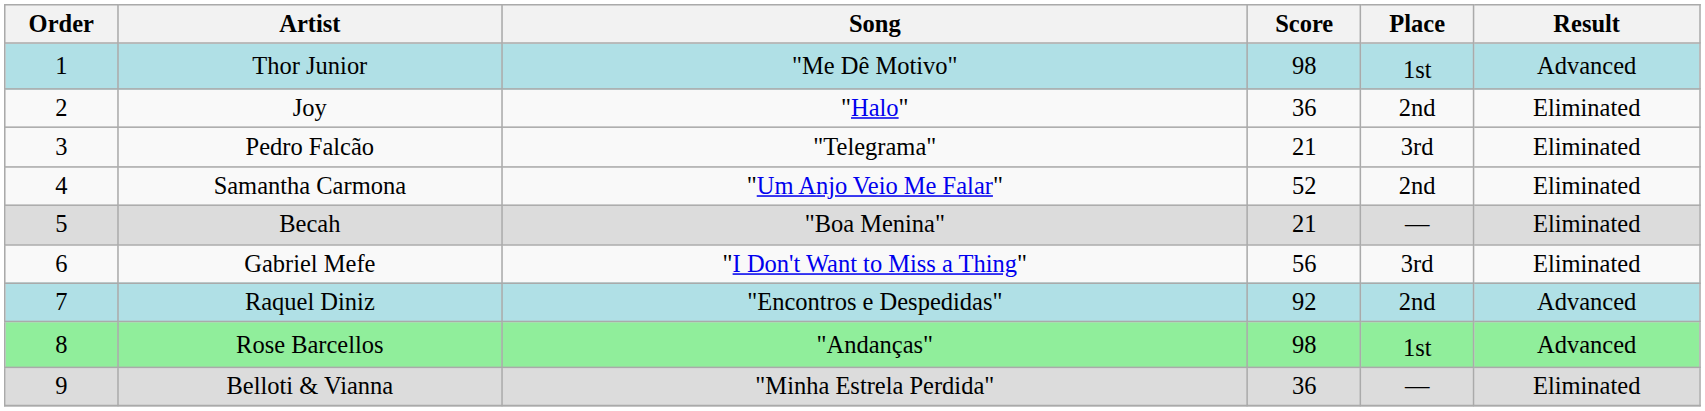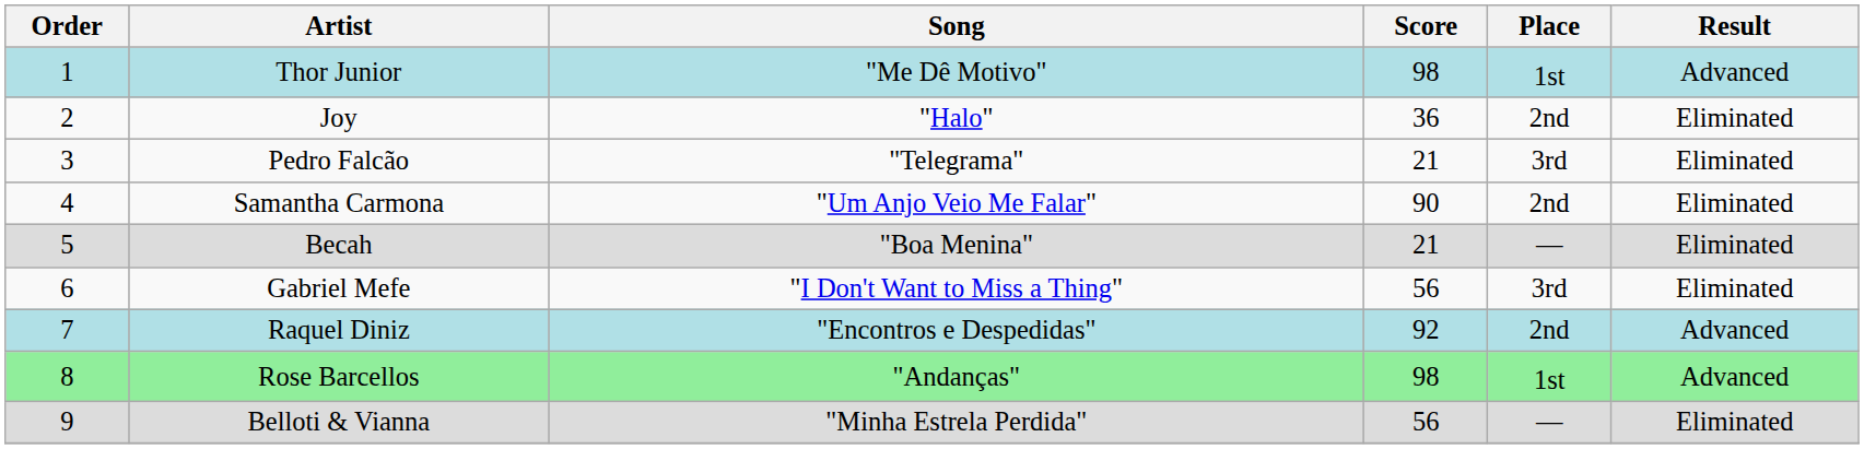Samantha Carmona | Score: 52 -> 90
Belloti & Vianna | Score: 36 -> 56
